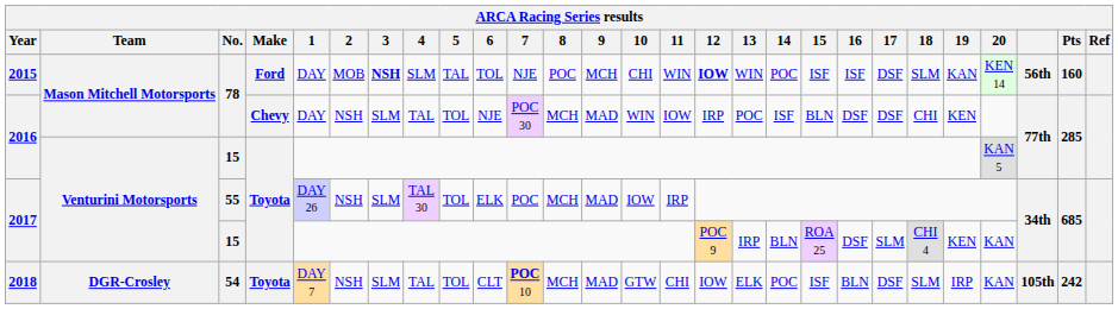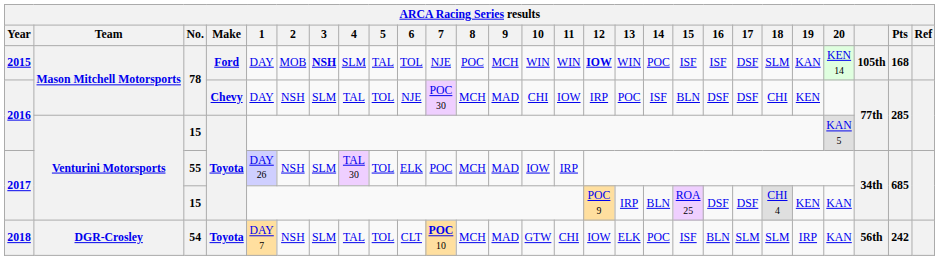2015 | 10: CHI -> WIN
2015 | column 25: 56th -> 105th
2015 | Pts: 160 -> 168
2016 / 78 | 10: WIN -> CHI
2017 / 15 | 17: SLM -> DSF
2018 | 17: DSF -> SLM
2018 | column 25: 105th -> 56th
